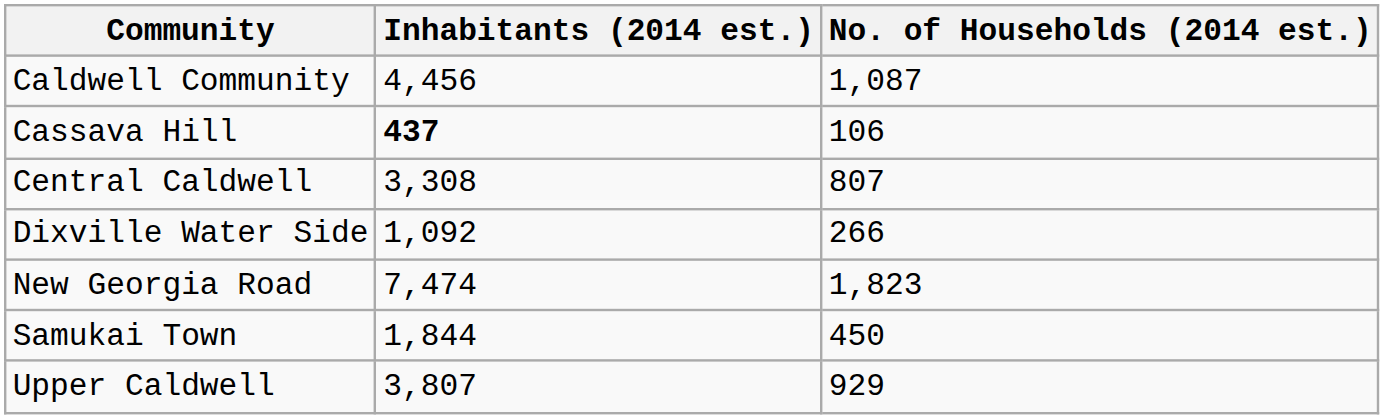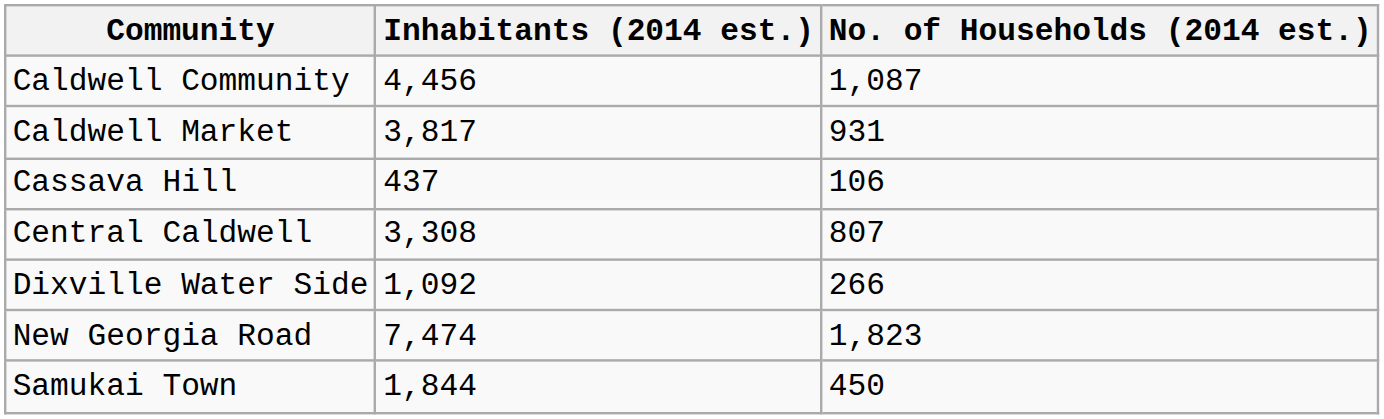+ row: Caldwell Market | 3,817 | 931
Cassava Hill | Inhabitants (2014 est.): bold -> normal
- row: Upper Caldwell | 3,807 | 929
